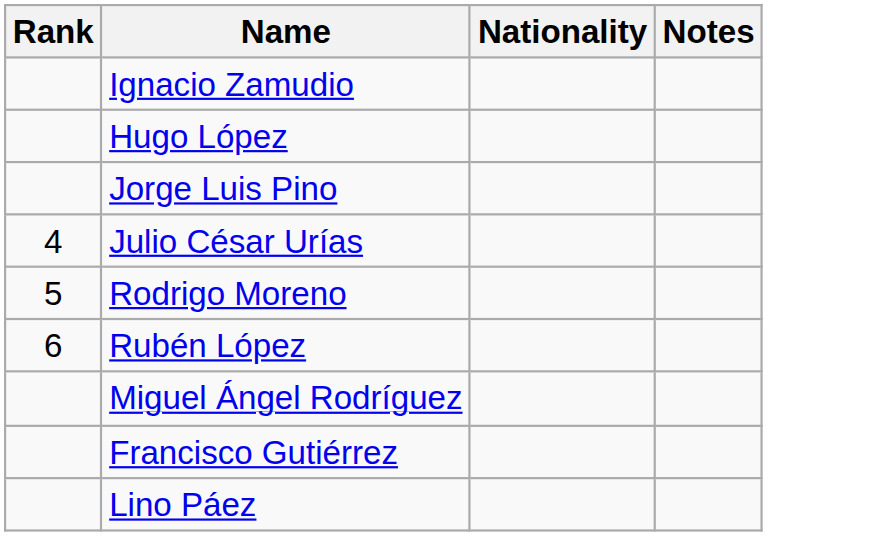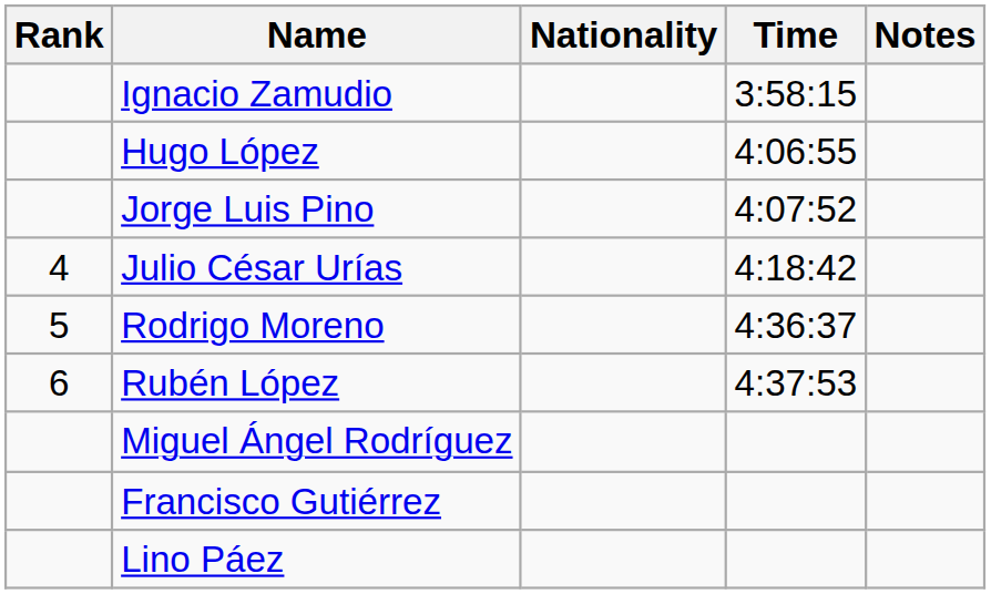+ column: Time | 3:58:15 | 4:06:55 | 4:07:52 | 4:18:42 | 4:36:37 | 4:37:53
